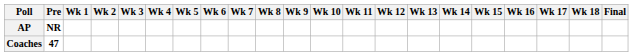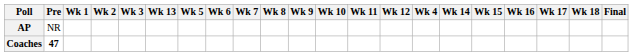columns swapped: Wk 4 <-> Wk 13
AP | Pre: bold -> normal
